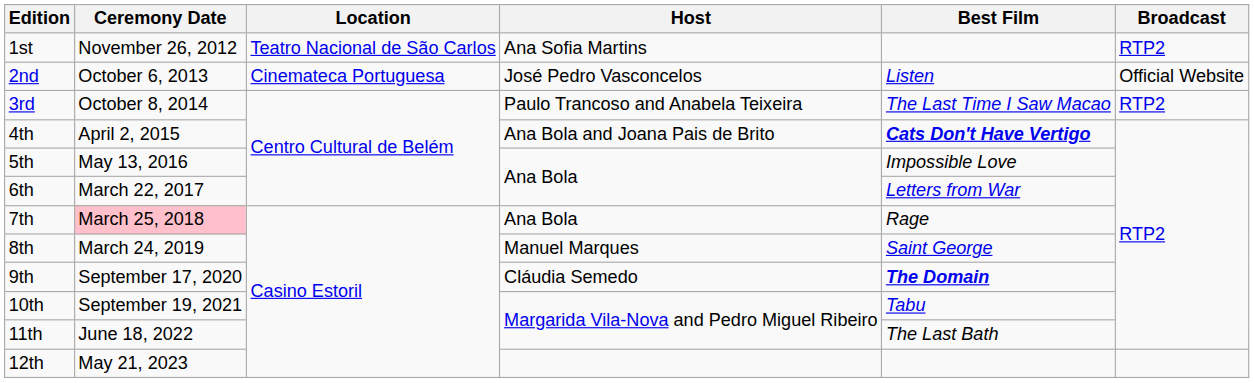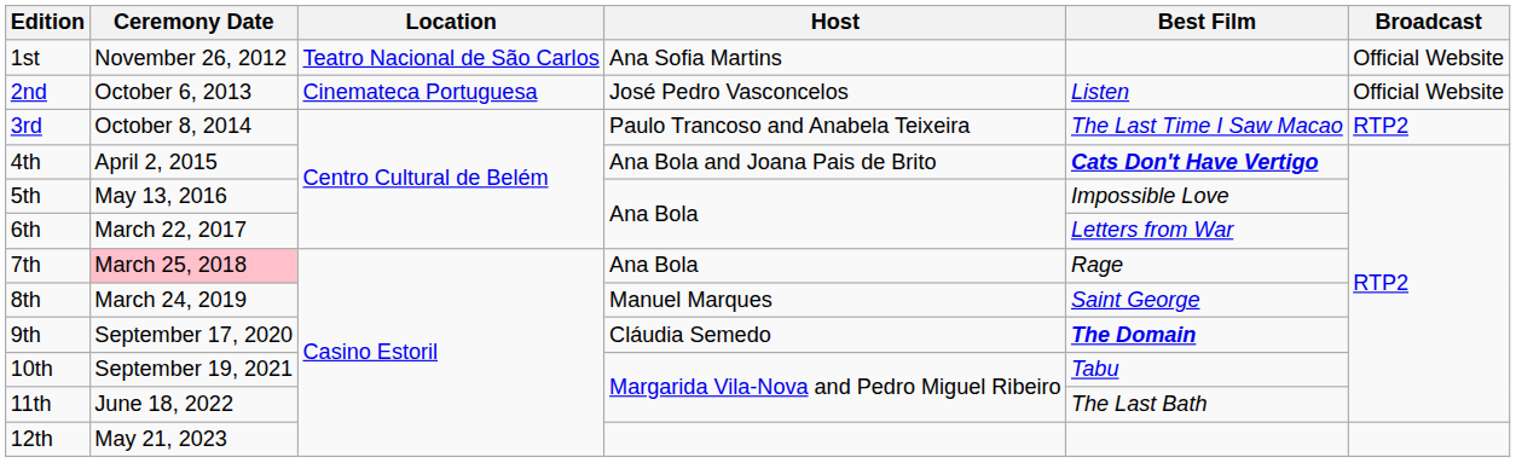1st | Broadcast: RTP2 -> Official Website
